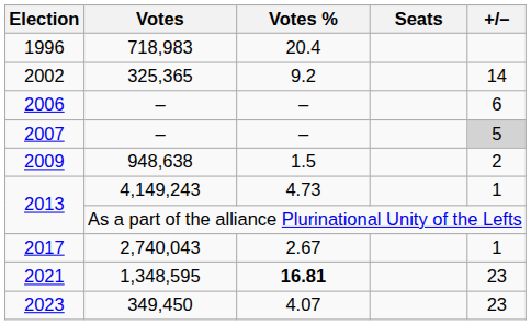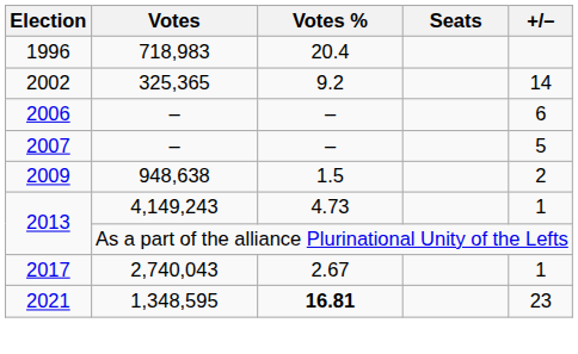2007 | +/–: lightgrey background -> no background
- row: 2023 | 349,450 | 4.07 | 23
